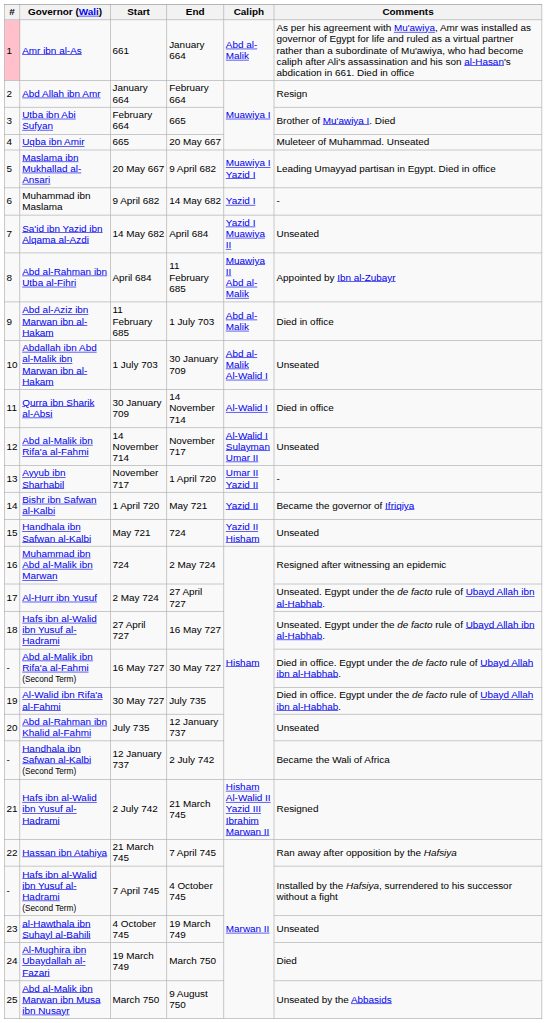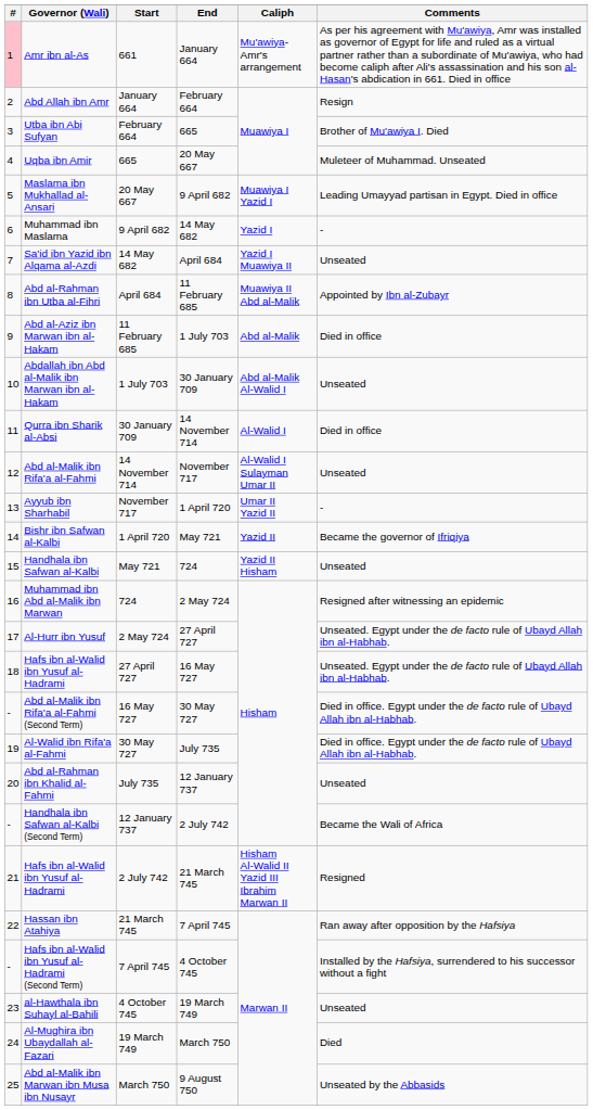661 | Caliph: Abd al-Malik -> Mu'awiya-Amr's arrangement
